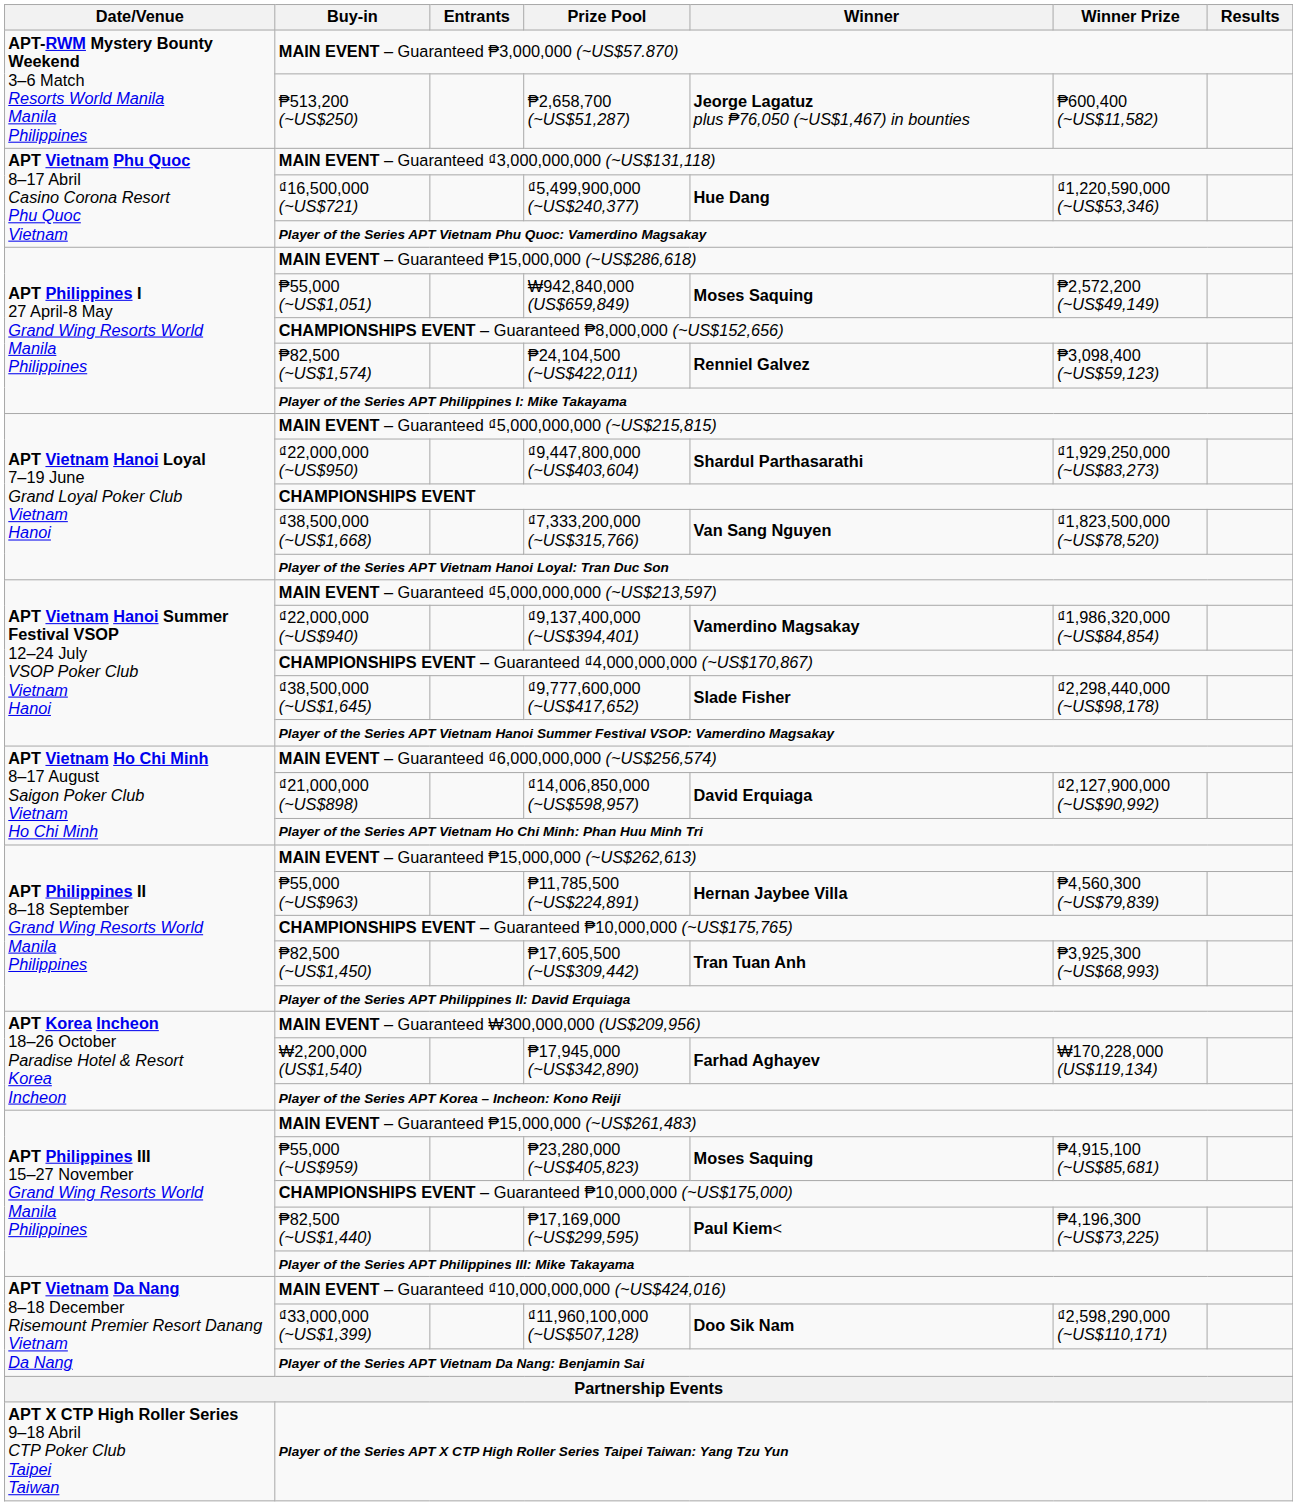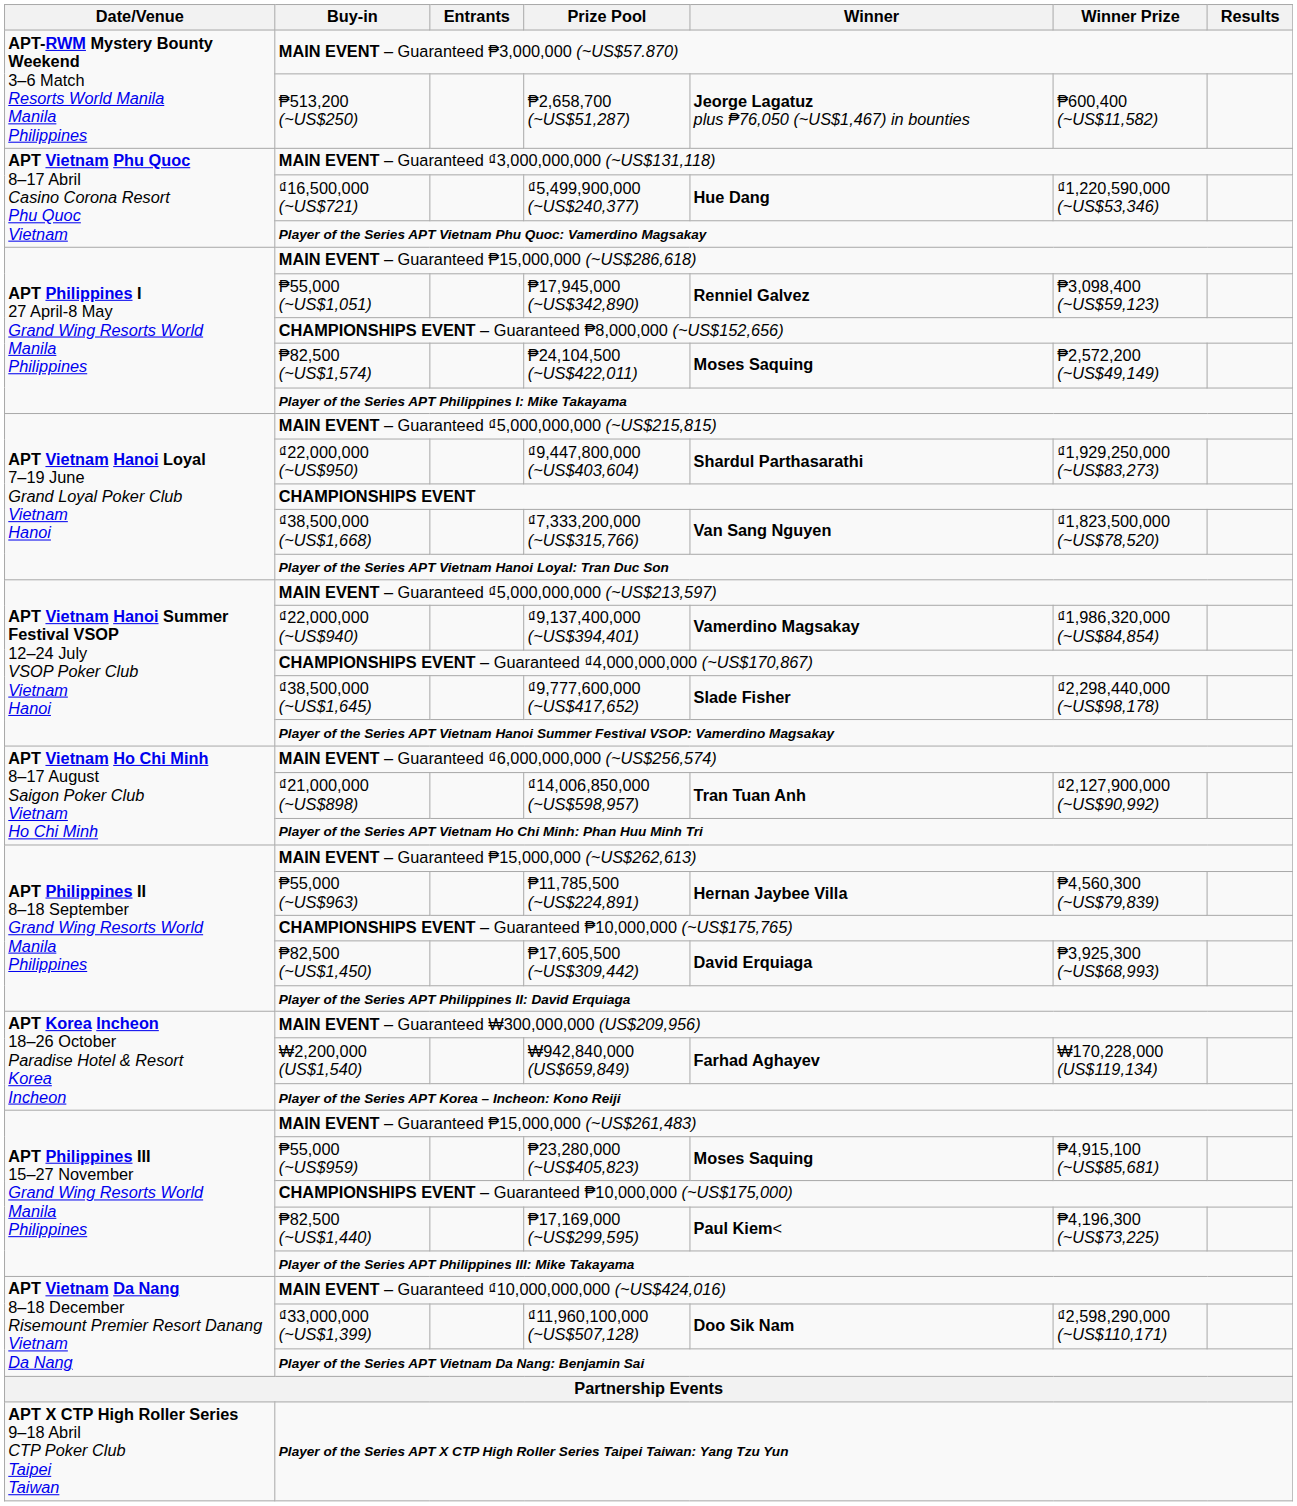₱55,000 (~US$1,051) | Prize Pool: ₩942,840,000 (US$659,849) -> ₱17,945,000 (~US$342,890)
₱55,000 (~US$1,051) | Winner: Moses Saquing -> Renniel Galvez
₱55,000 (~US$1,051) | Winner Prize: ₱2,572,200 (~US$49,149) -> ₱3,098,400 (~US$59,123)
₱82,500 (~US$1,574) | Winner: Renniel Galvez -> Moses Saquing
₱82,500 (~US$1,574) | Winner Prize: ₱3,098,400 (~US$59,123) -> ₱2,572,200 (~US$49,149)
₫21,000,000 (~US$898) | Winner: David Erquiaga -> Tran Tuan Anh
₱82,500 (~US$1,450) | Winner: Tran Tuan Anh -> David Erquiaga
₩2,200,000 (US$1,540) | Prize Pool: ₱17,945,000 (~US$342,890) -> ₩942,840,000 (US$659,849)
